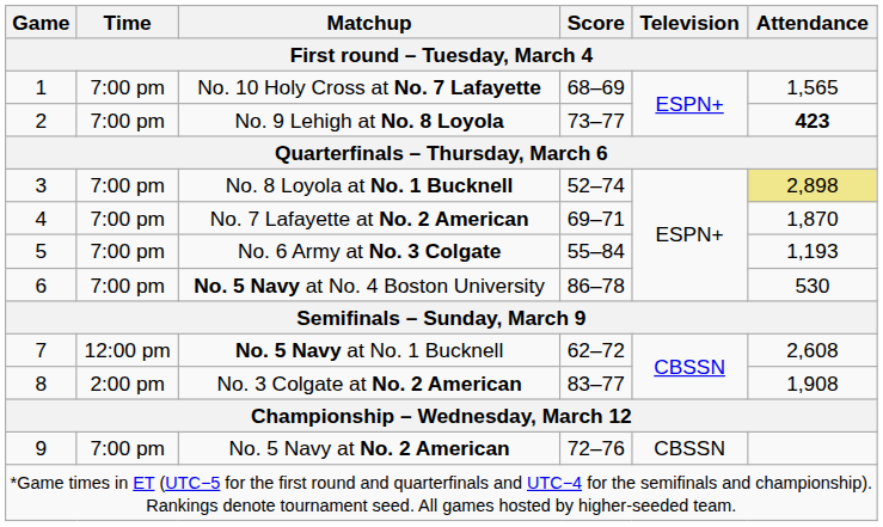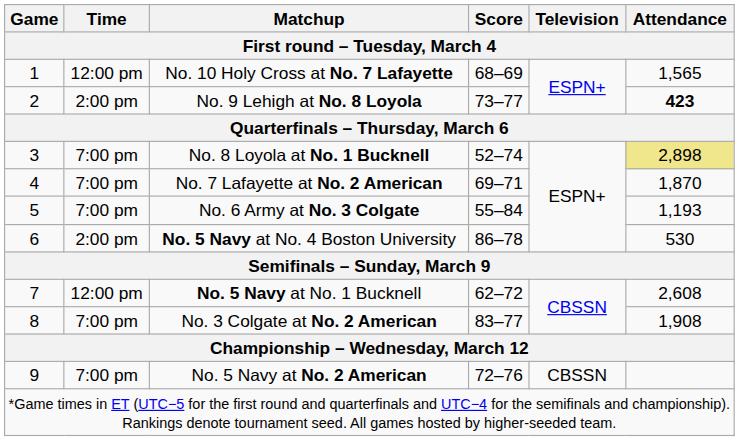No. 10 Holy Cross at No. 7 Lafayette | Time: 7:00 pm -> 12:00 pm
No. 9 Lehigh at No. 8 Loyola | Time: 7:00 pm -> 2:00 pm
No. 5 Navy at No. 4 Boston University | Time: 7:00 pm -> 2:00 pm
No. 3 Colgate at No. 2 American | Time: 2:00 pm -> 7:00 pm
